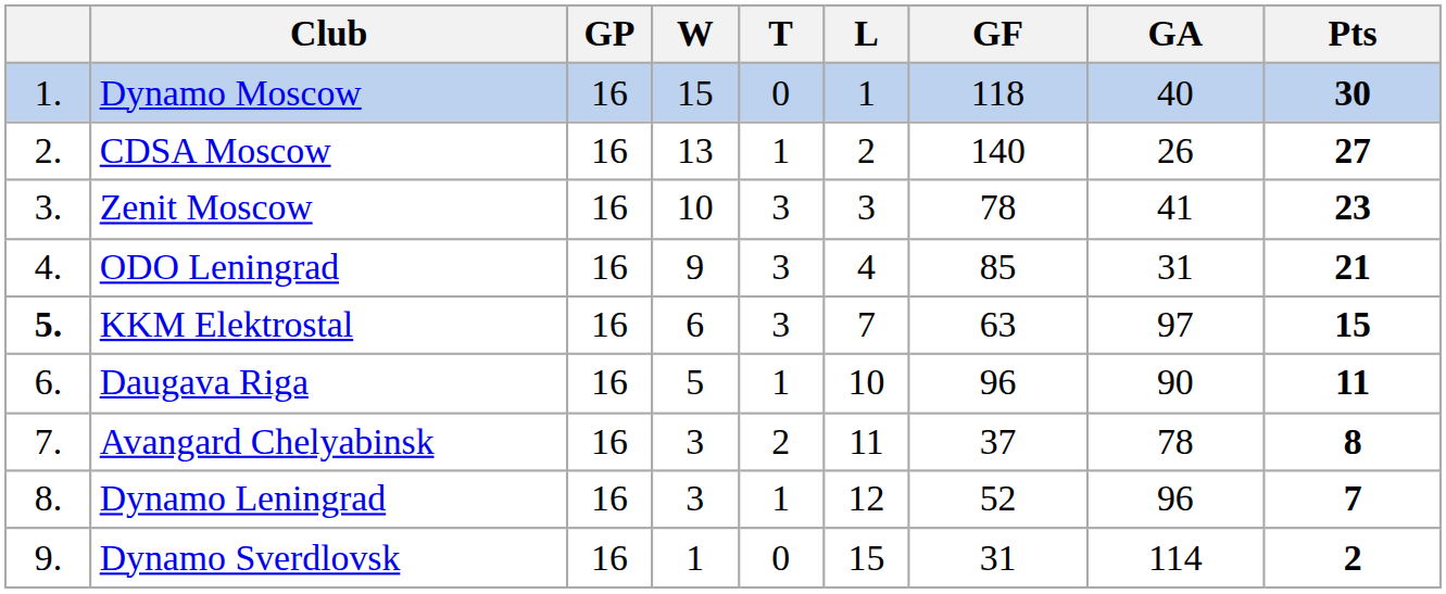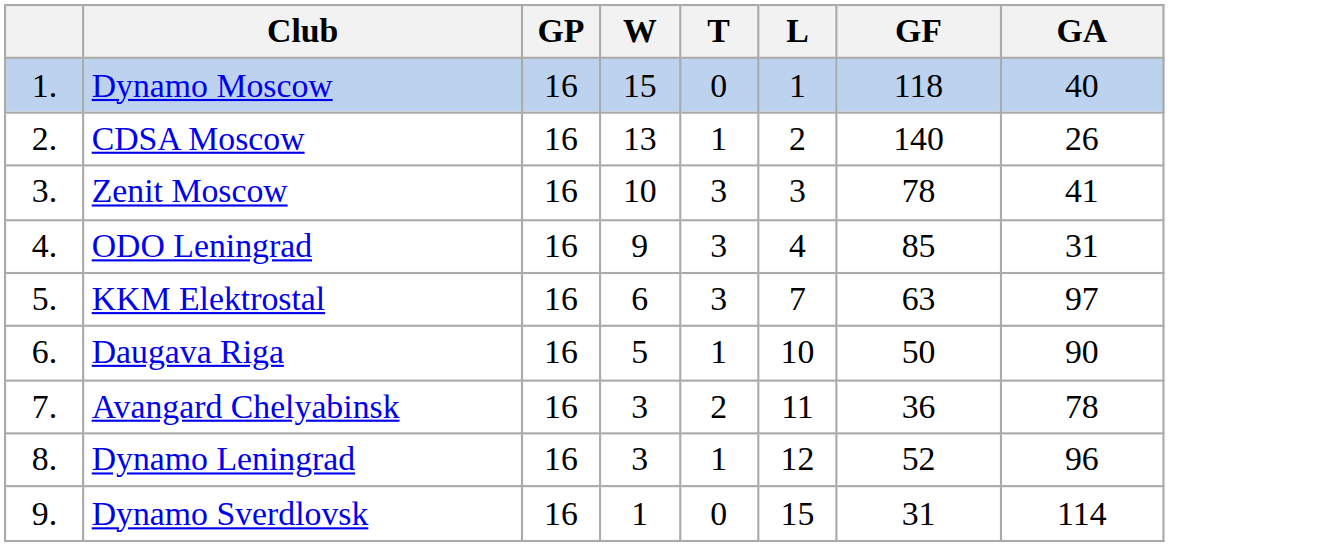- column: Pts | 30 | 27 | 23 | 21 | 15 | 11 | 8 | 7 | 2
KKM Elektrostal | column 1: bold -> normal
Daugava Riga | GF: 96 -> 50
Avangard Chelyabinsk | GF: 37 -> 36
